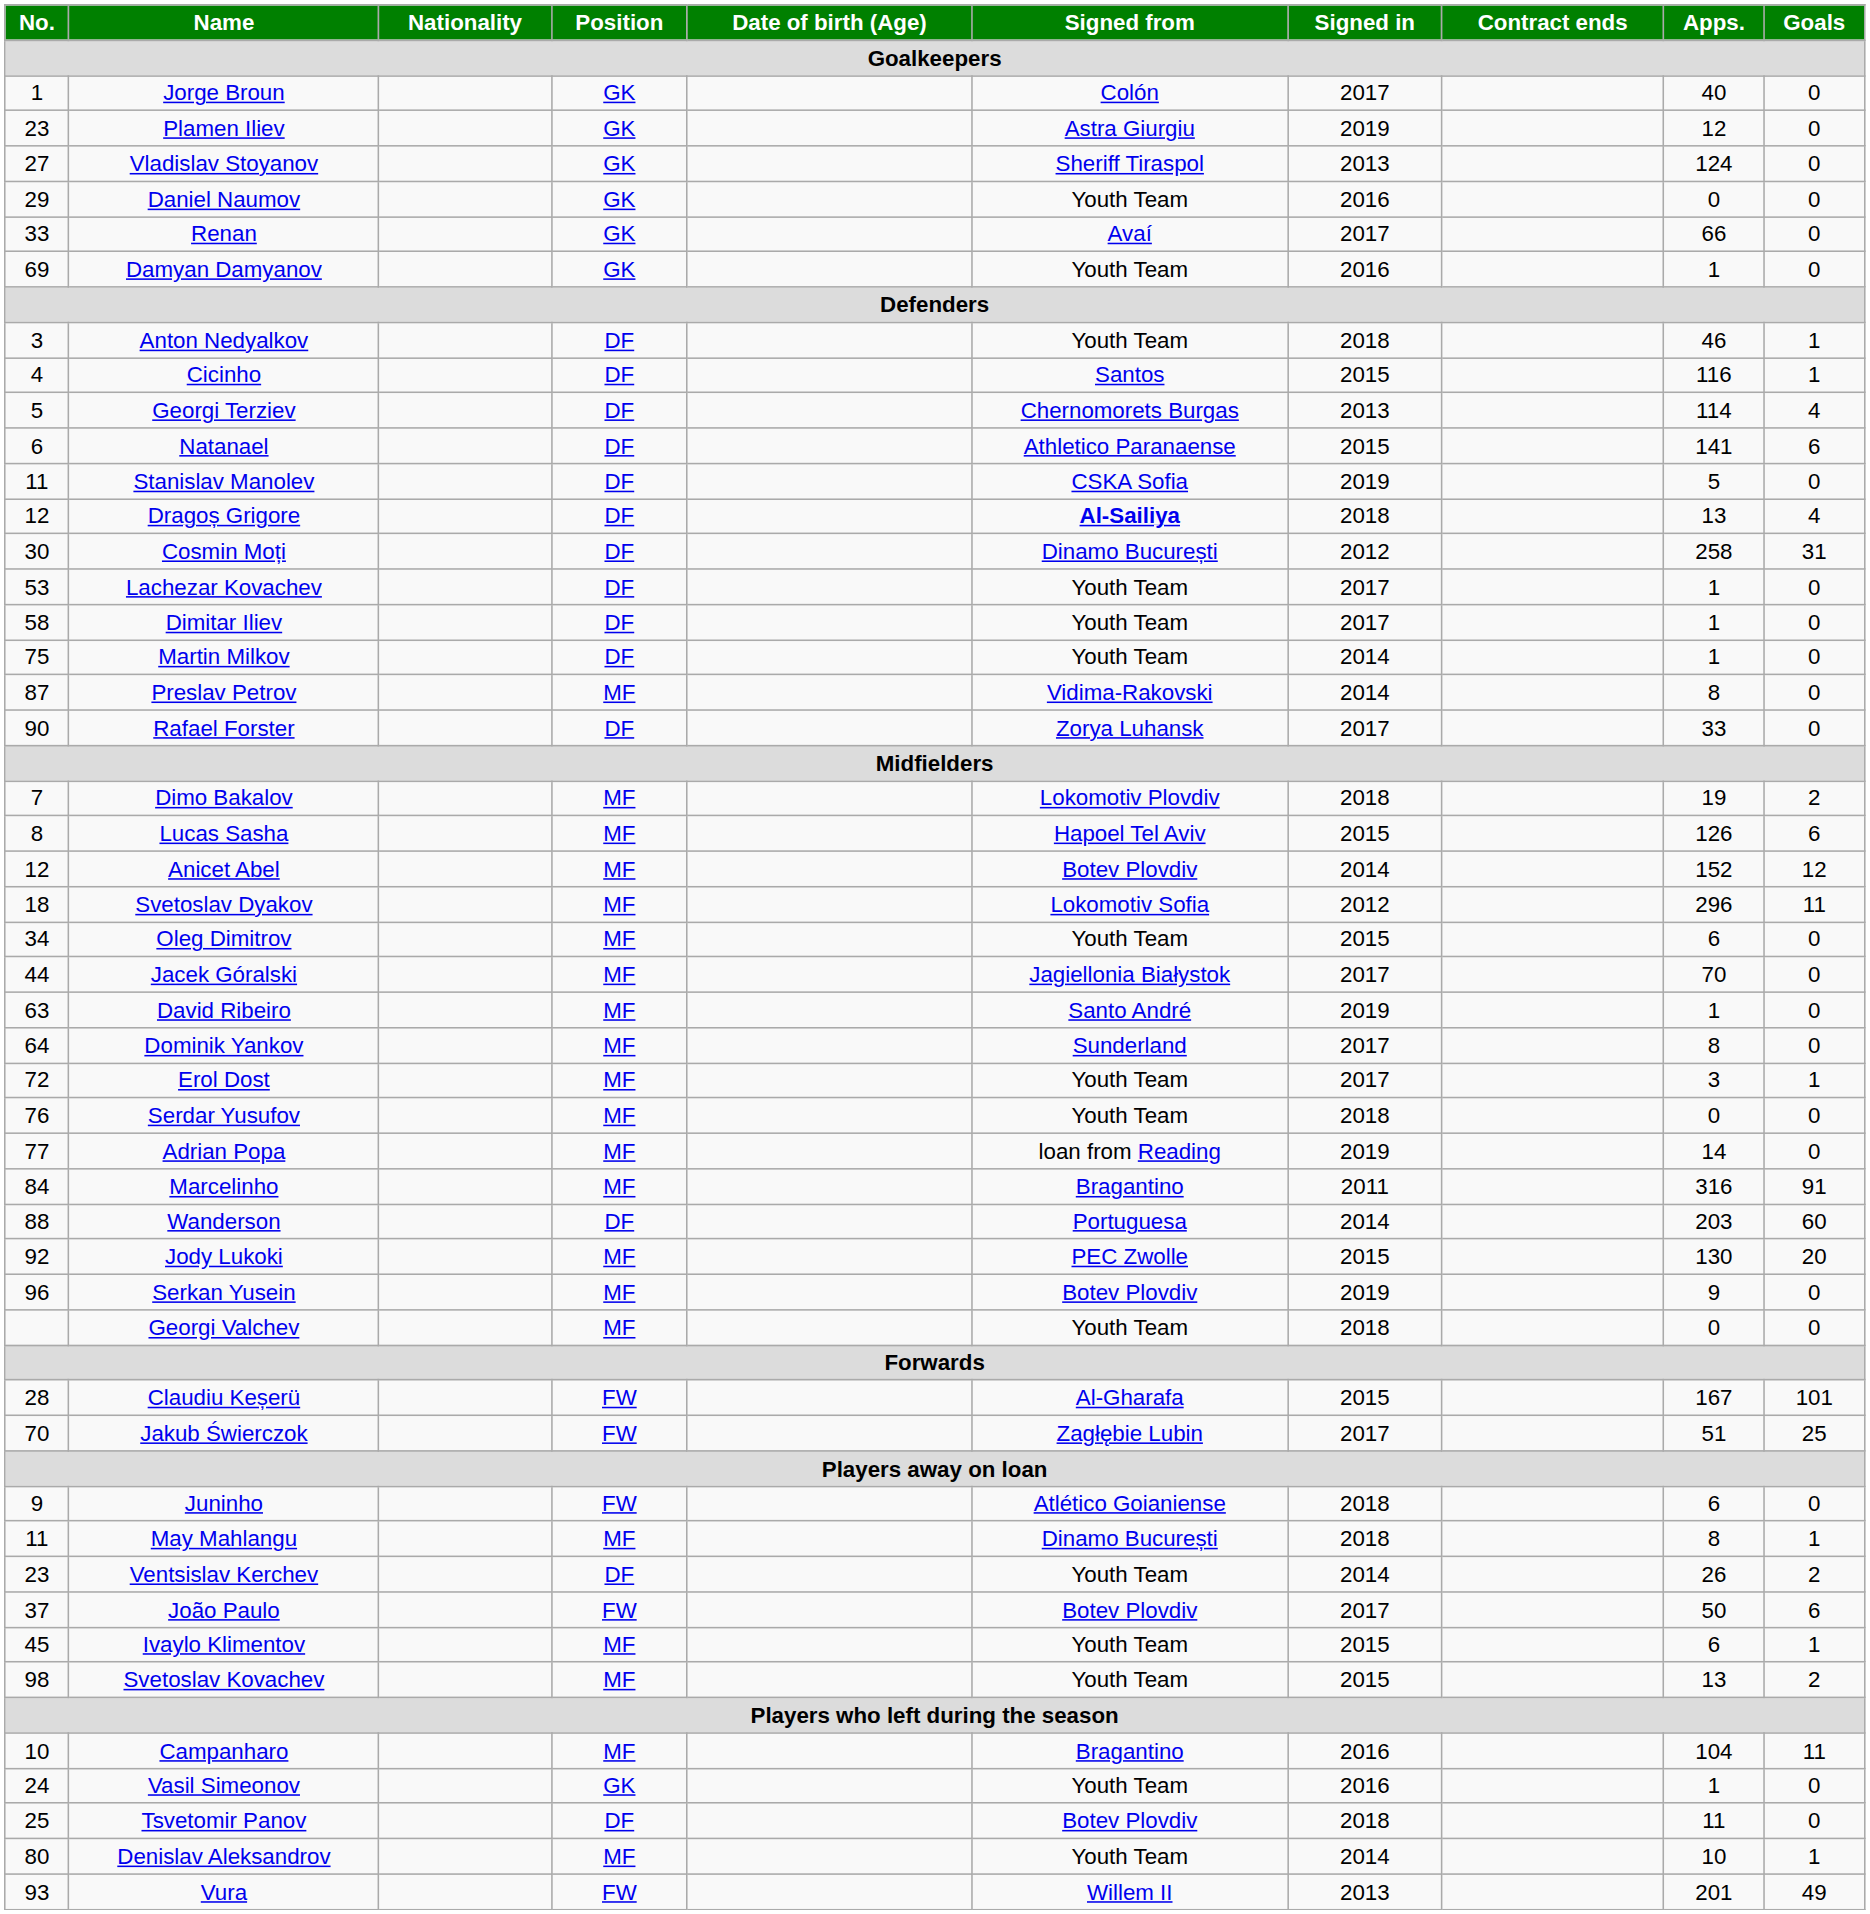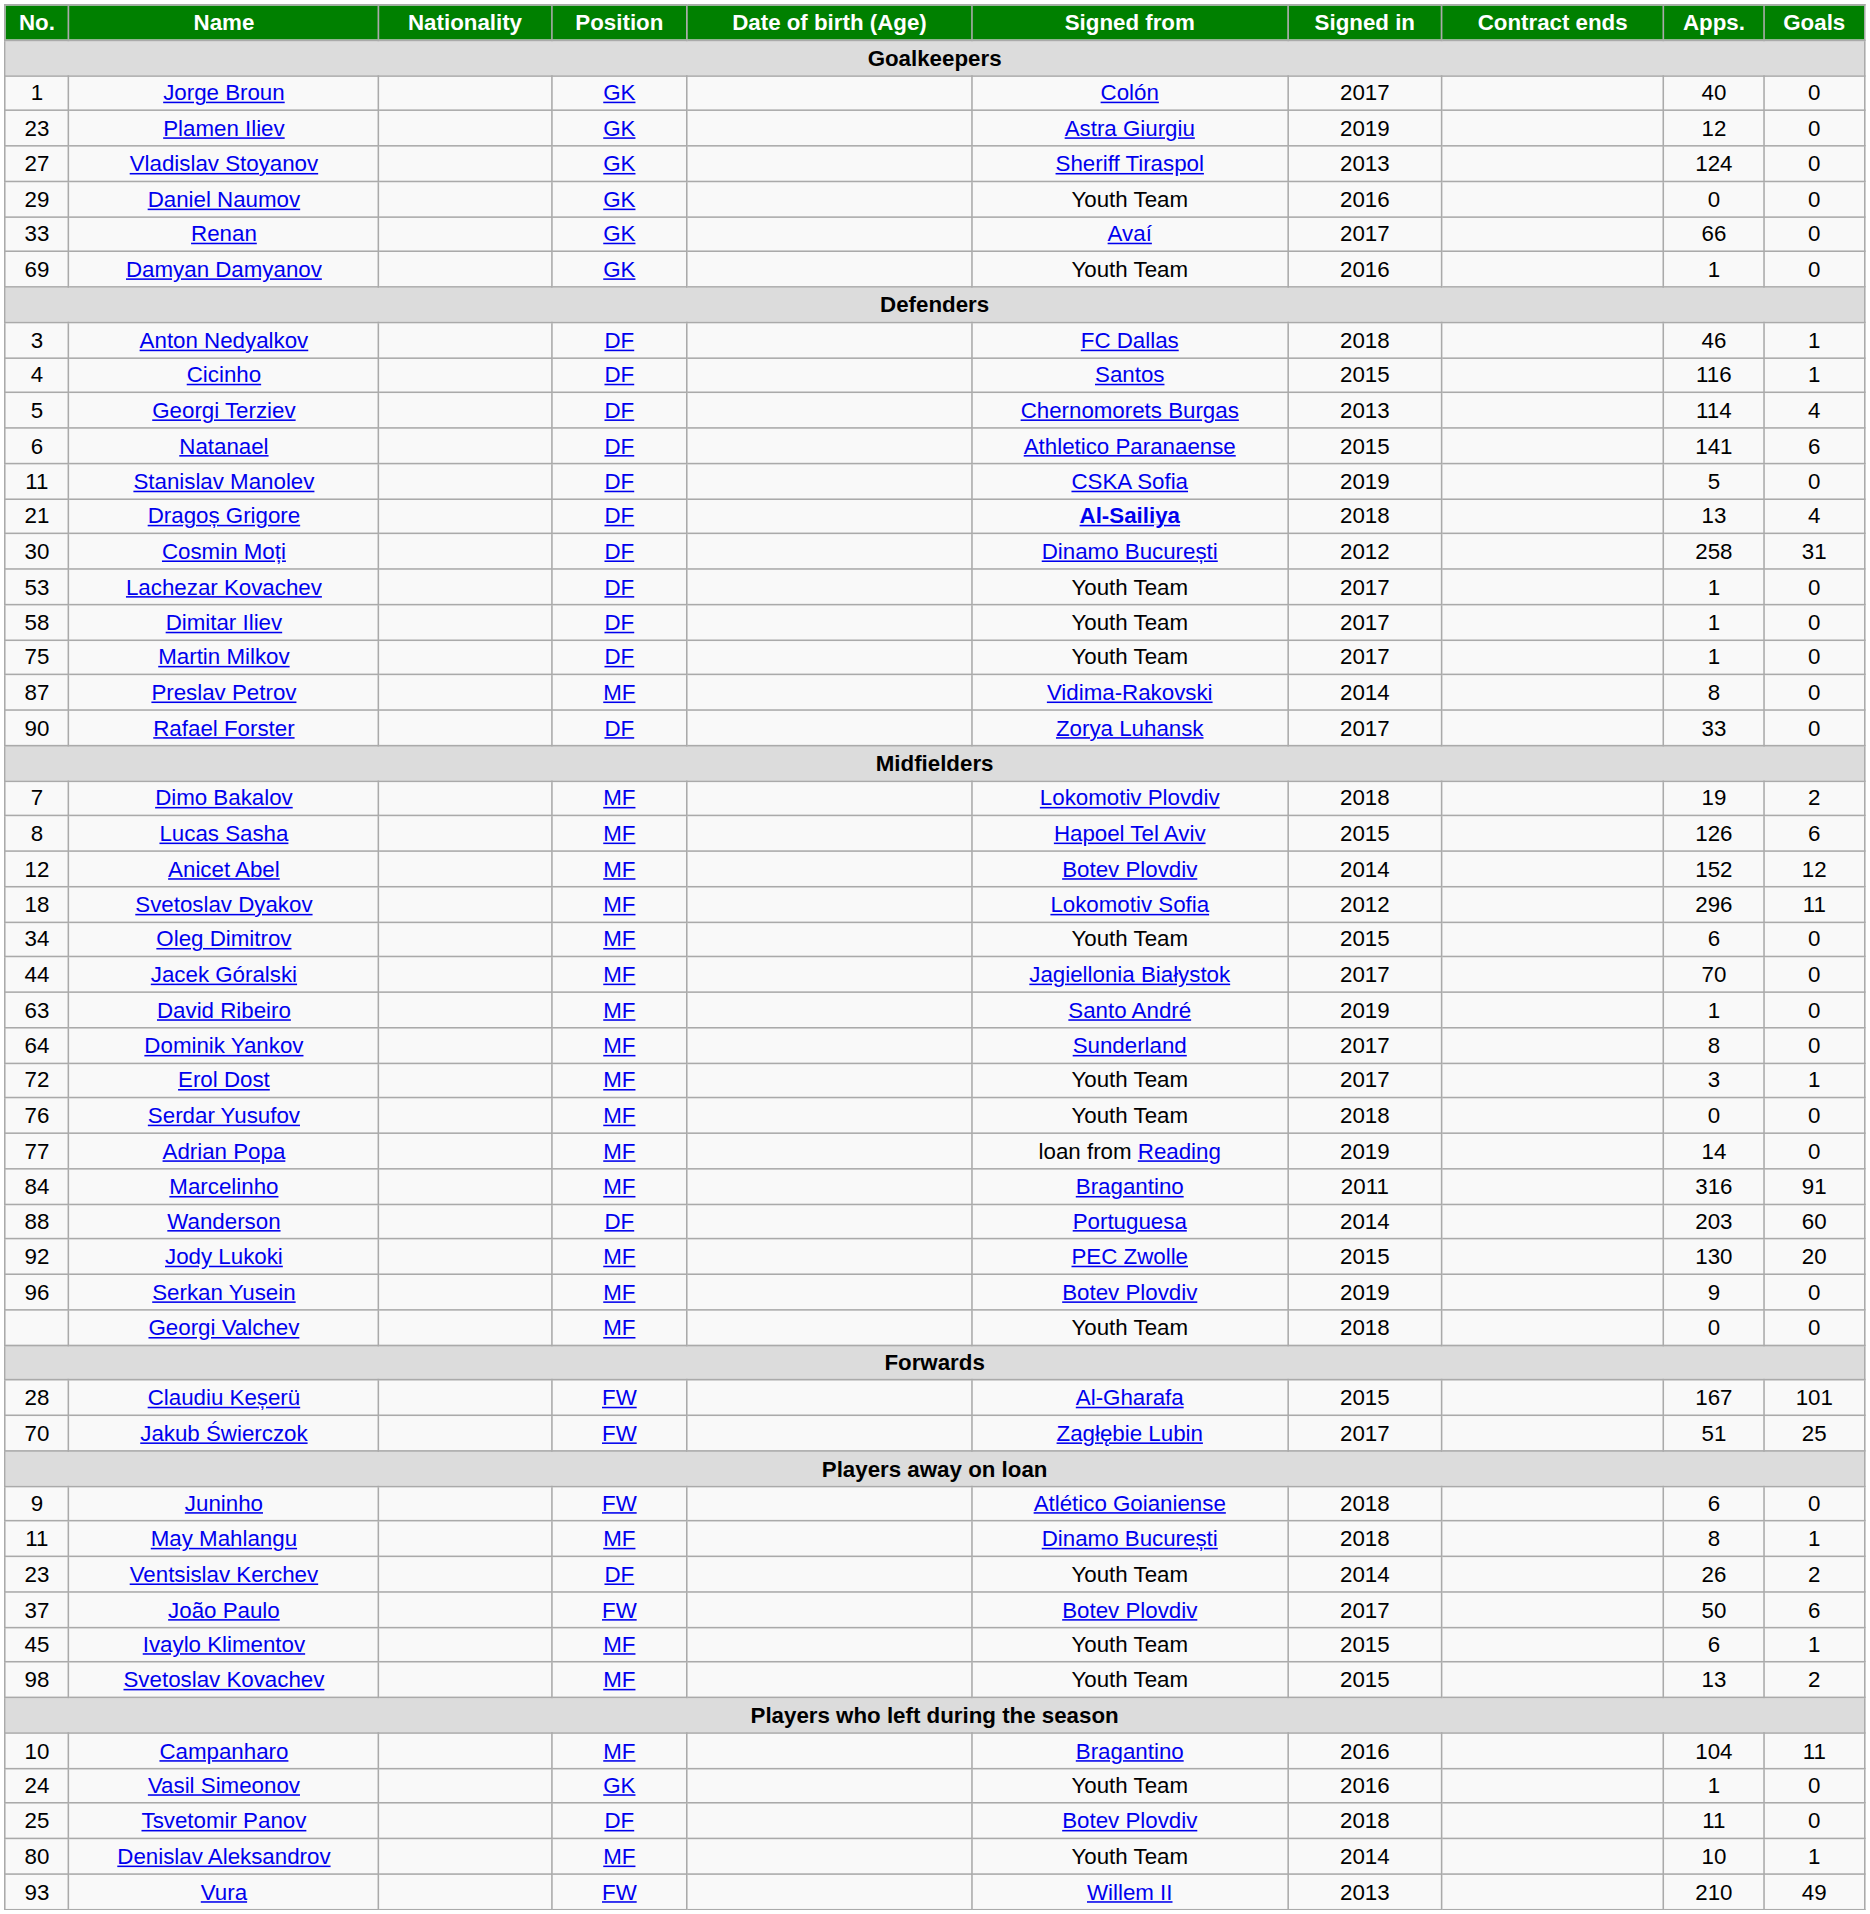Anton Nedyalkov | Signed from: Youth Team -> FC Dallas
Dragoș Grigore | No.: 12 -> 21
Martin Milkov | Signed in: 2014 -> 2017
Vura | Apps.: 201 -> 210
